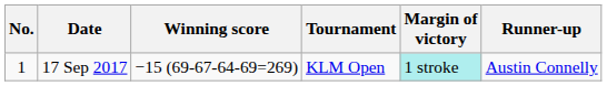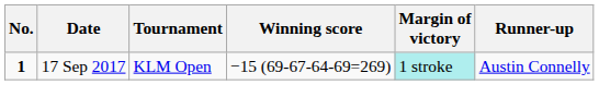columns swapped: Tournament <-> Winning score
17 Sep 2017 | No.: normal -> bold
